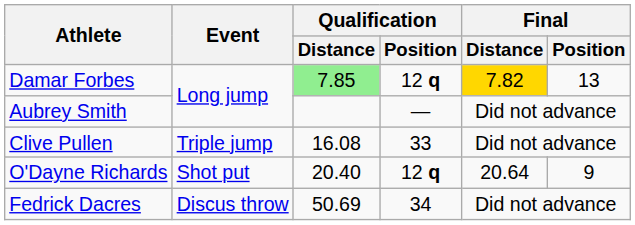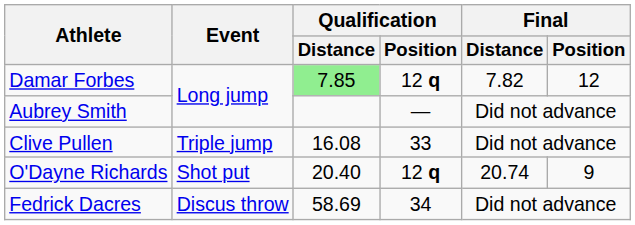Damar Forbes | Final / Distance: gold background -> no background
Damar Forbes | Final / Position: 13 -> 12
O'Dayne Richards | Final / Distance: 20.64 -> 20.74
Fedrick Dacres | Qualification / Distance: 50.69 -> 58.69
